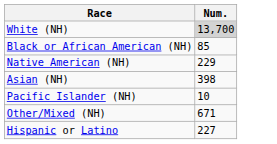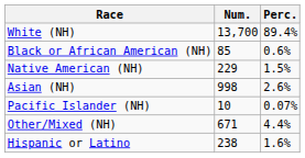+ column: Perc. | 89.4% | 0.6% | 1.5% | 2.6% | 0.07% | 4.4% | 1.6%
White (NH) | Num.: lightgrey background -> no background
Asian (NH) | Num.: 398 -> 998
Hispanic or Latino | Num.: 227 -> 238
